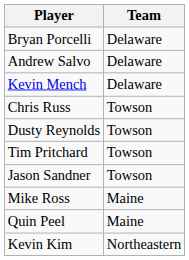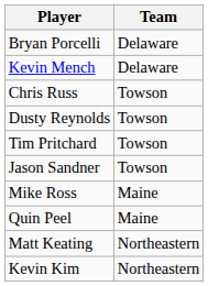- row: Andrew Salvo | Delaware
+ row: Matt Keating | Northeastern
